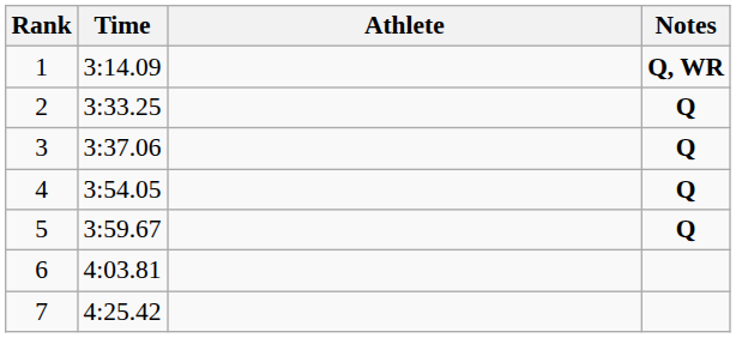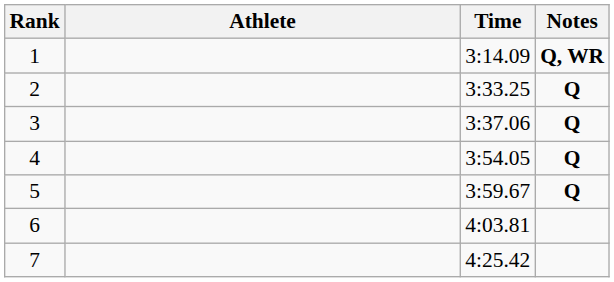columns swapped: Athlete <-> Time
